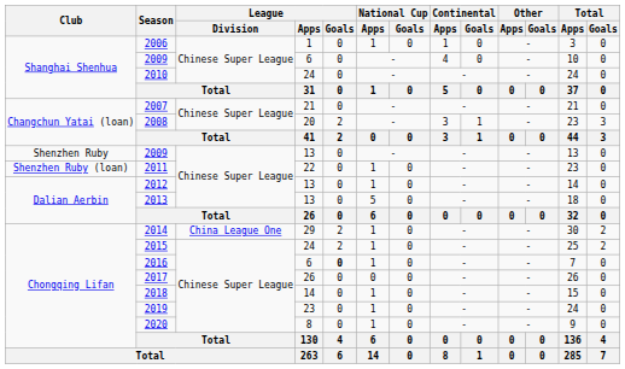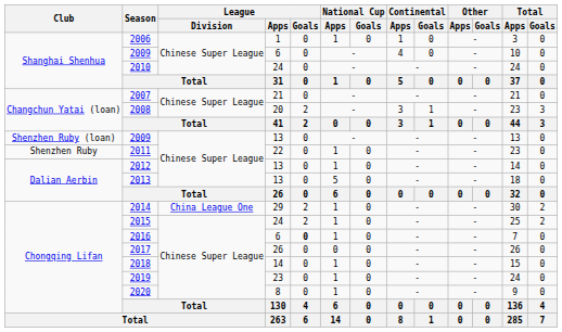2009 / 13 | Club: Shenzhen Ruby -> Shenzhen Ruby (loan)
2011 | Club: Shenzhen Ruby (loan) -> Shenzhen Ruby
